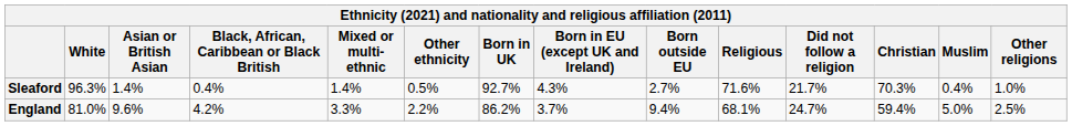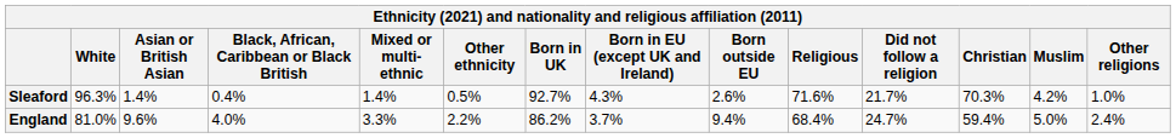Sleaford | Born outside EU: 2.7% -> 2.6%
Sleaford | Muslim: 0.4% -> 4.2%
England | Black, African, Caribbean or Black British: 4.2% -> 4.0%
England | Religious: 68.1% -> 68.4%
England | Other religions: 2.5% -> 2.4%
